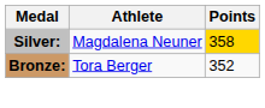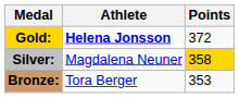+ row: Gold: | Helena Jonsson | 372
Bronze: | Points: 352 -> 353
